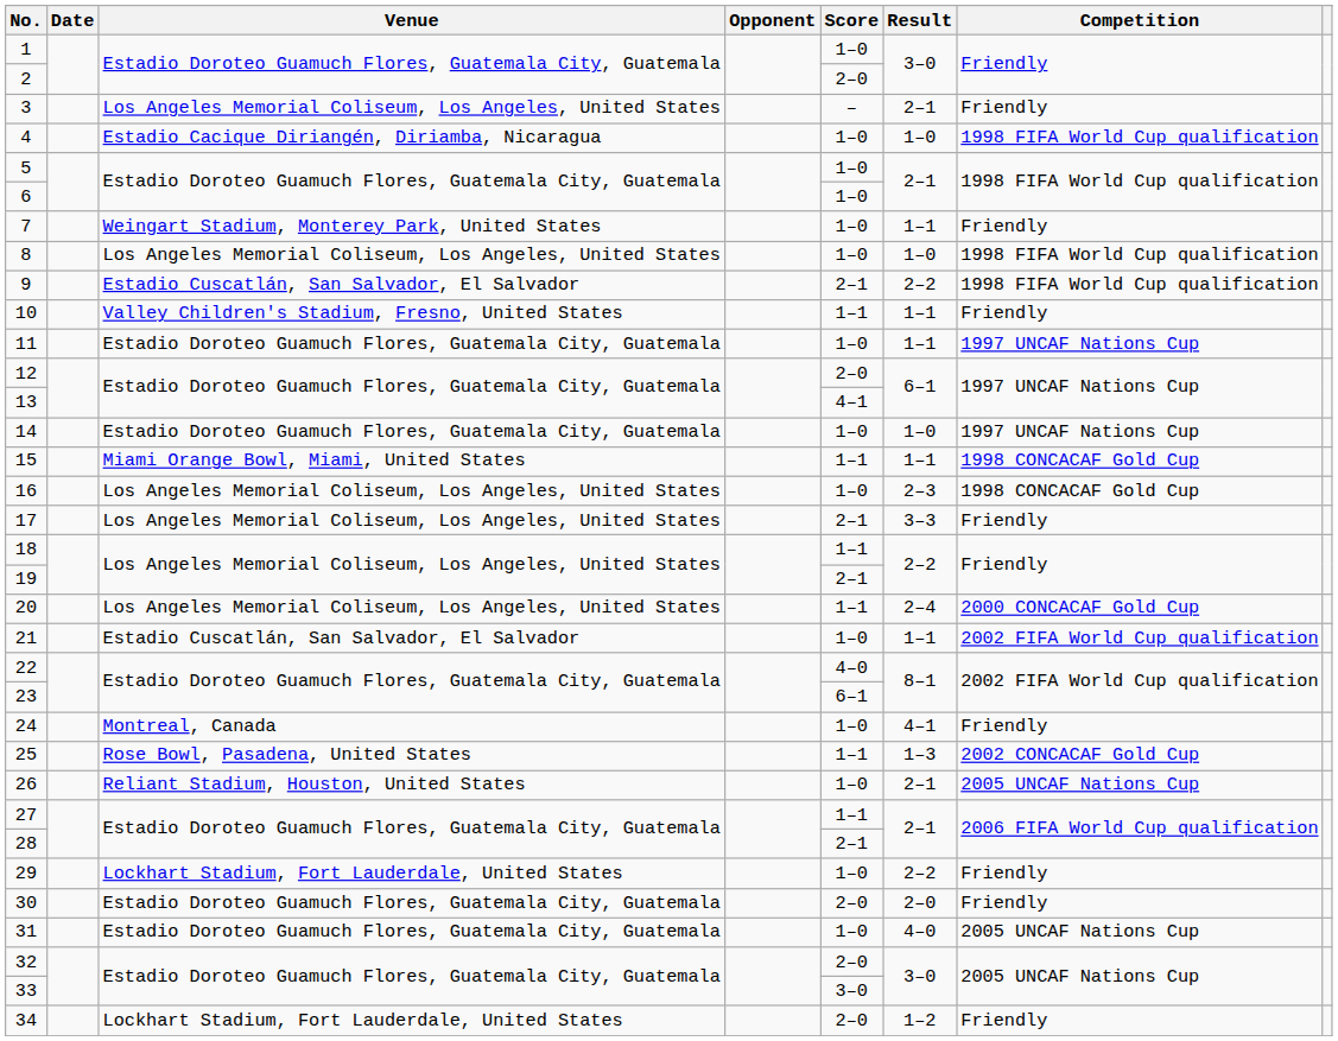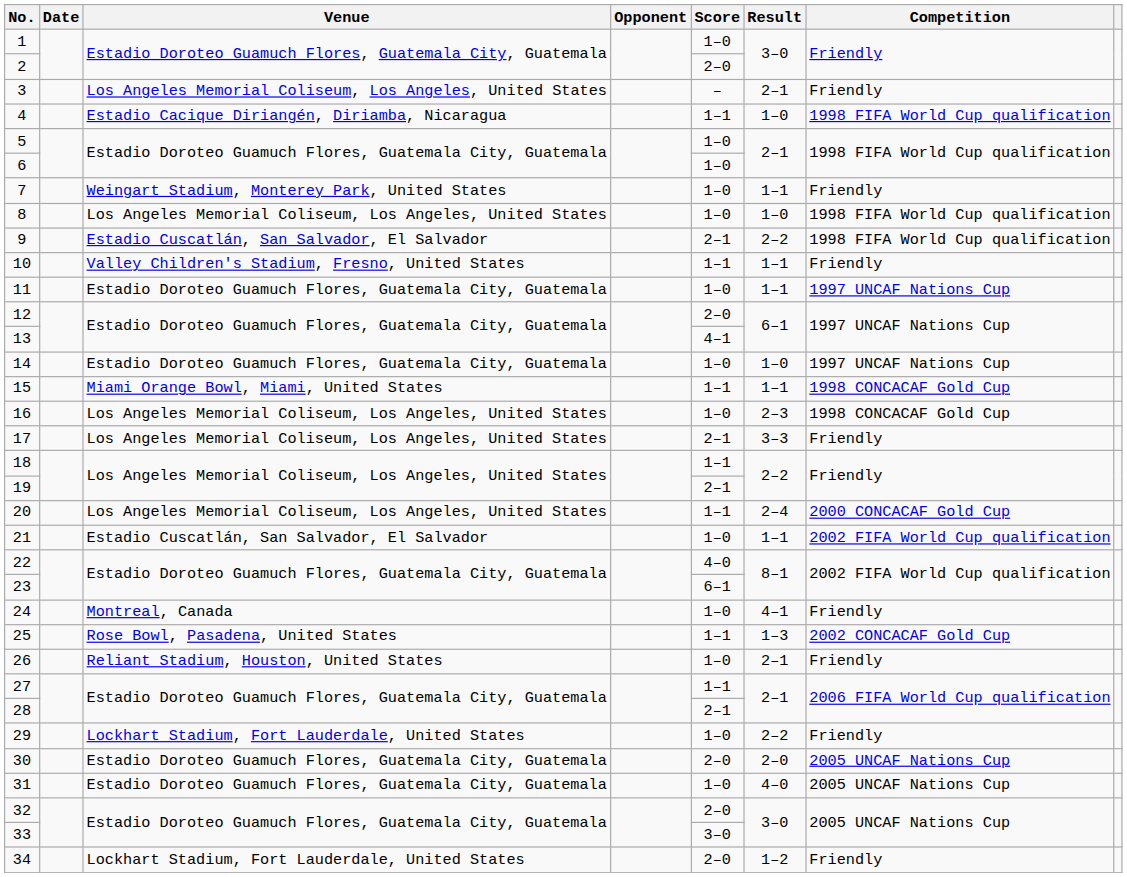4 | Score: 1–0 -> 1–1
26 | Competition: 2005 UNCAF Nations Cup -> Friendly
30 | Competition: Friendly -> 2005 UNCAF Nations Cup
